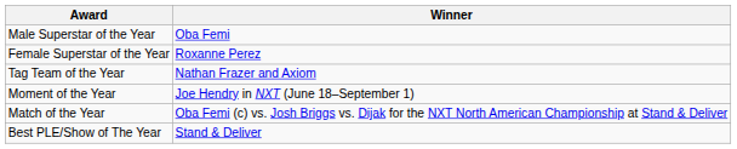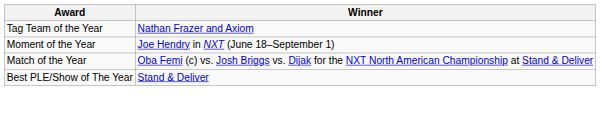- row: Male Superstar of the Year | Oba Femi
- row: Female Superstar of the Year | Roxanne Perez
